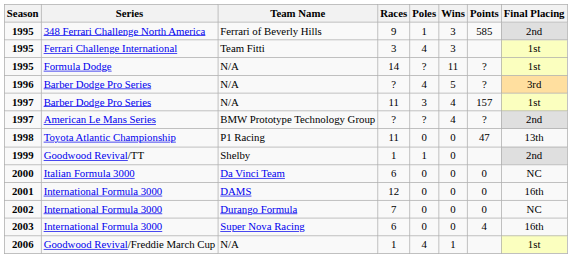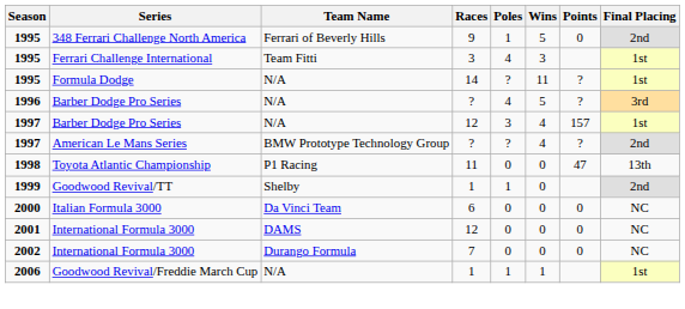1995 / 348 Ferrari Challenge North America | Wins: 3 -> 5
1995 / 348 Ferrari Challenge North America | Points: 585 -> 0
1997 / Barber Dodge Pro Series | Races: 11 -> 12
2001 | Final Placing: 16th -> NC
- row: 2003 | International Formula 3000 | Super Nova Racing | 6 | 0 | 0 | 4 | 16th
2006 | Poles: 4 -> 1
